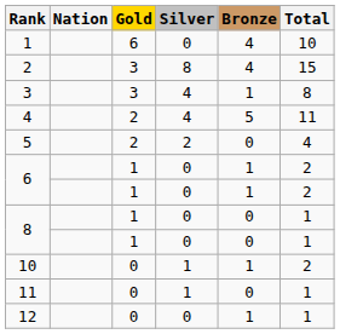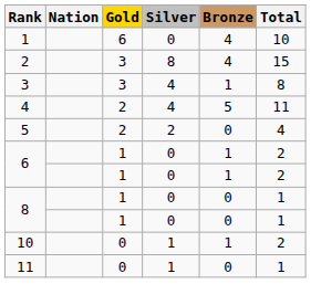- row: 12 | 0 | 0 | 1 | 1
